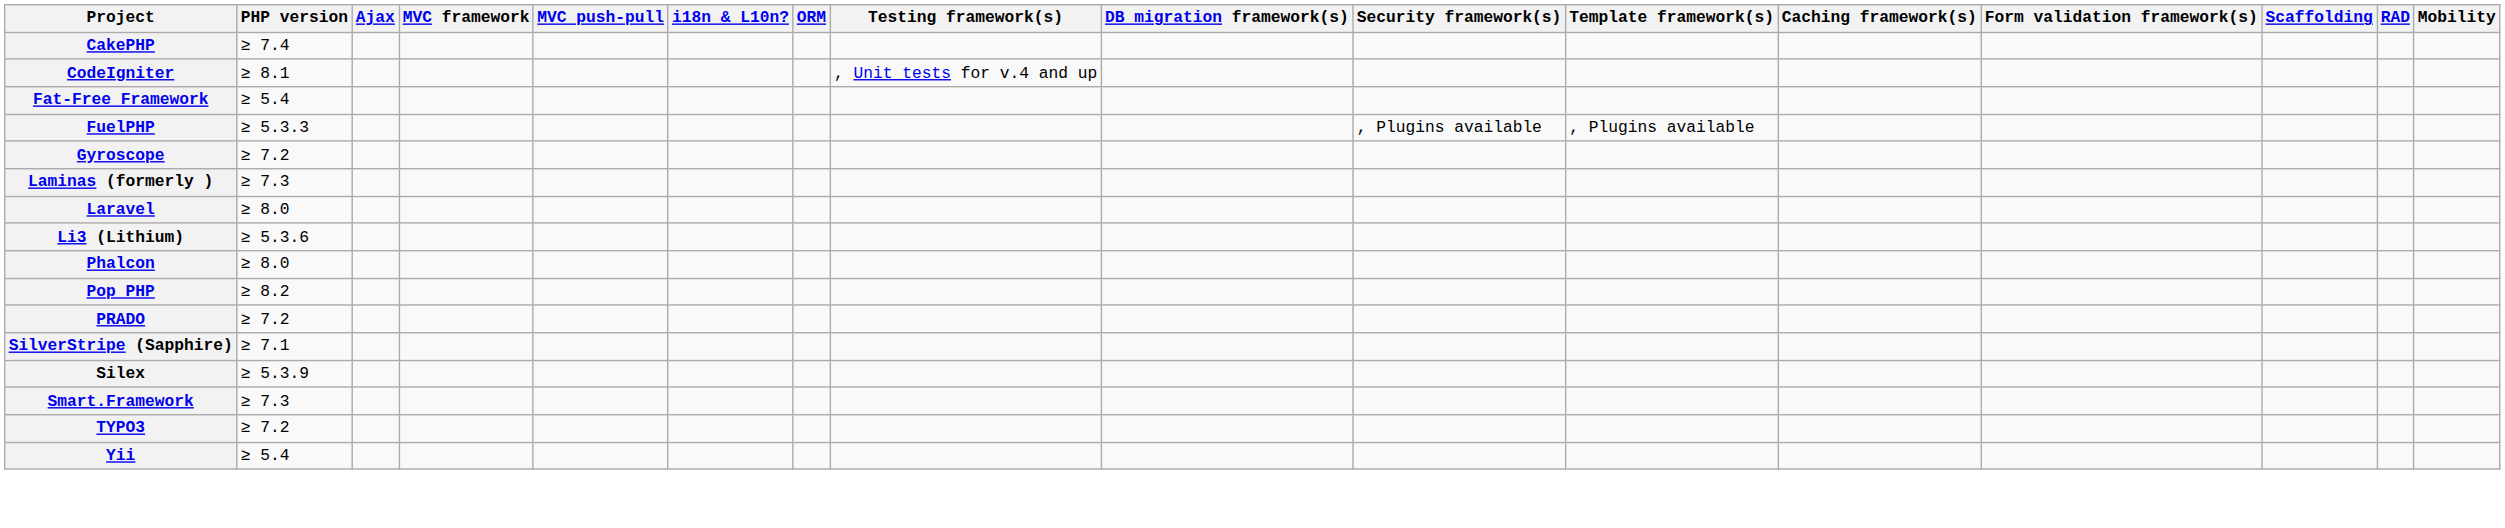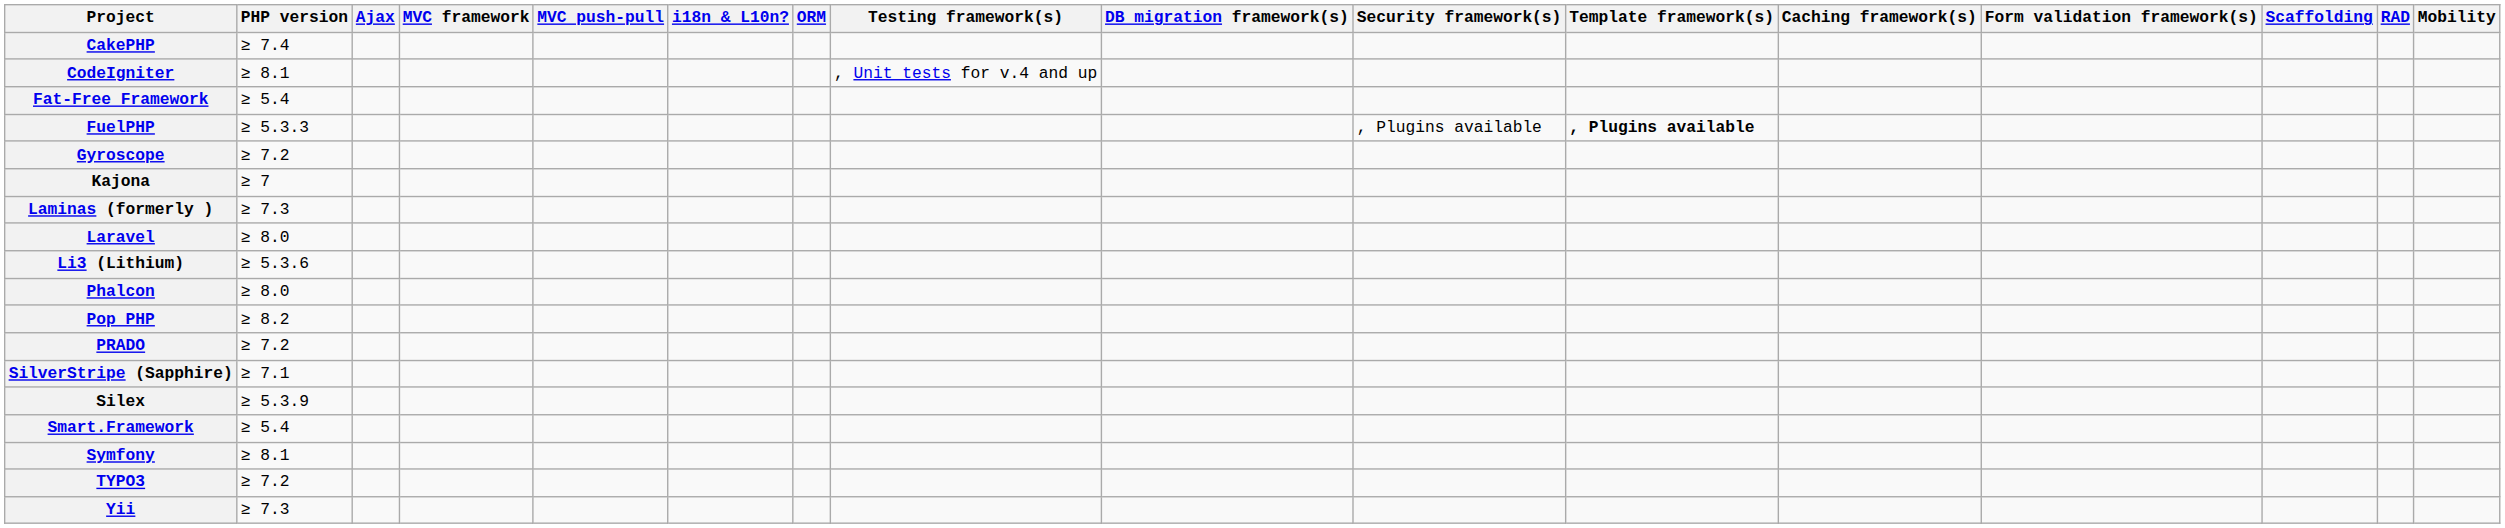FuelPHP | Template framework(s): normal -> bold
+ row: Kajona | ≥ 7
Smart.Framework | PHP version: ≥ 7.3 -> ≥ 5.4
+ row: Symfony | ≥ 8.1
Yii | PHP version: ≥ 5.4 -> ≥ 7.3
